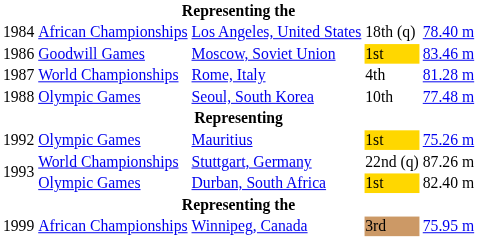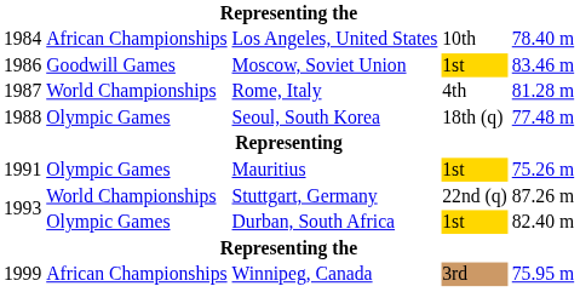Los Angeles, United States | column 4: 18th (q) -> 10th
Seoul, South Korea | column 4: 10th -> 18th (q)
Mauritius | column 1: 1992 -> 1991
